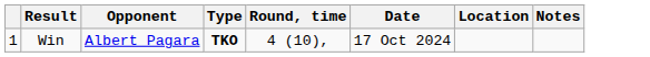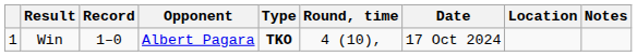+ column: Record | 1–0
